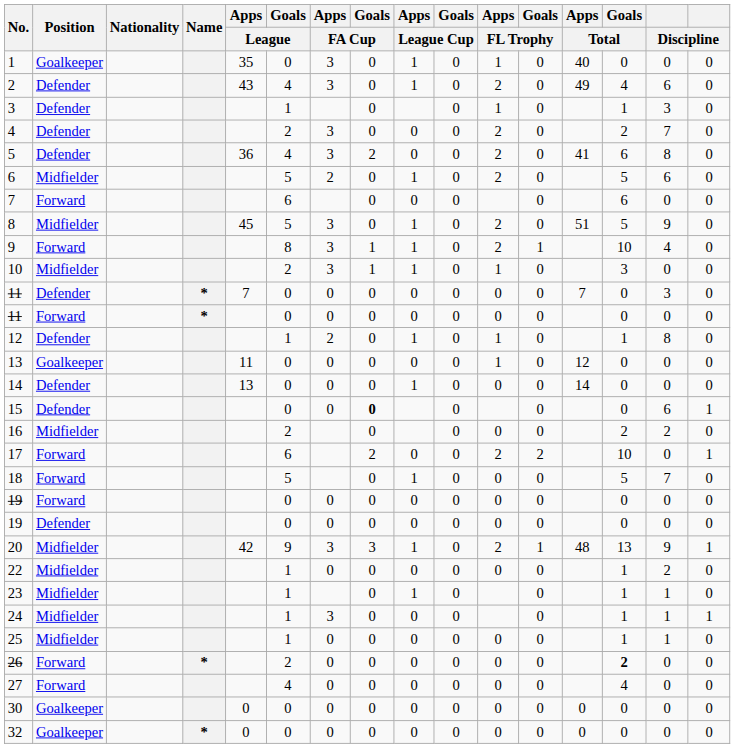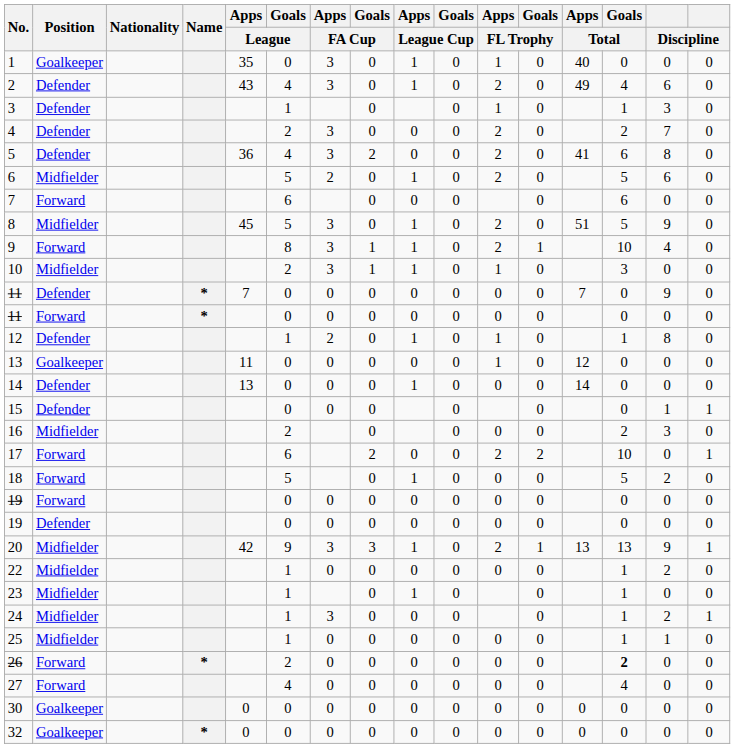11 / Defender | column 15: 3 -> 9
15 | Goals / FA Cup: bold -> normal
15 | column 15: 6 -> 1
16 | column 15: 2 -> 3
18 | column 15: 7 -> 2
20 | Apps / Total: 48 -> 13
23 | column 15: 1 -> 0
24 | column 15: 1 -> 2
